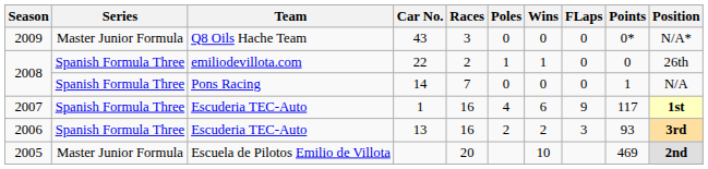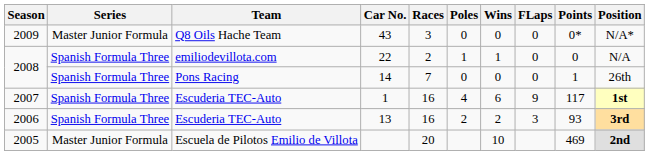22 | Position: 26th -> N/A
14 | Position: N/A -> 26th
